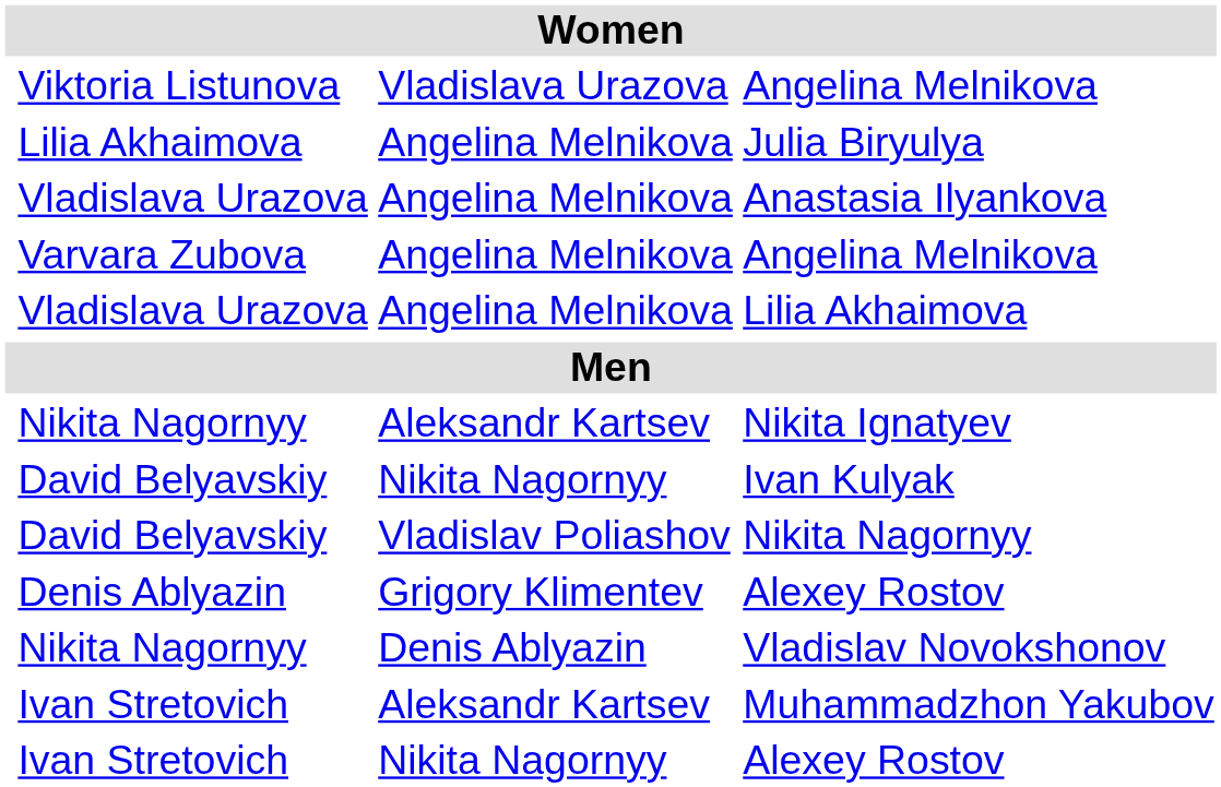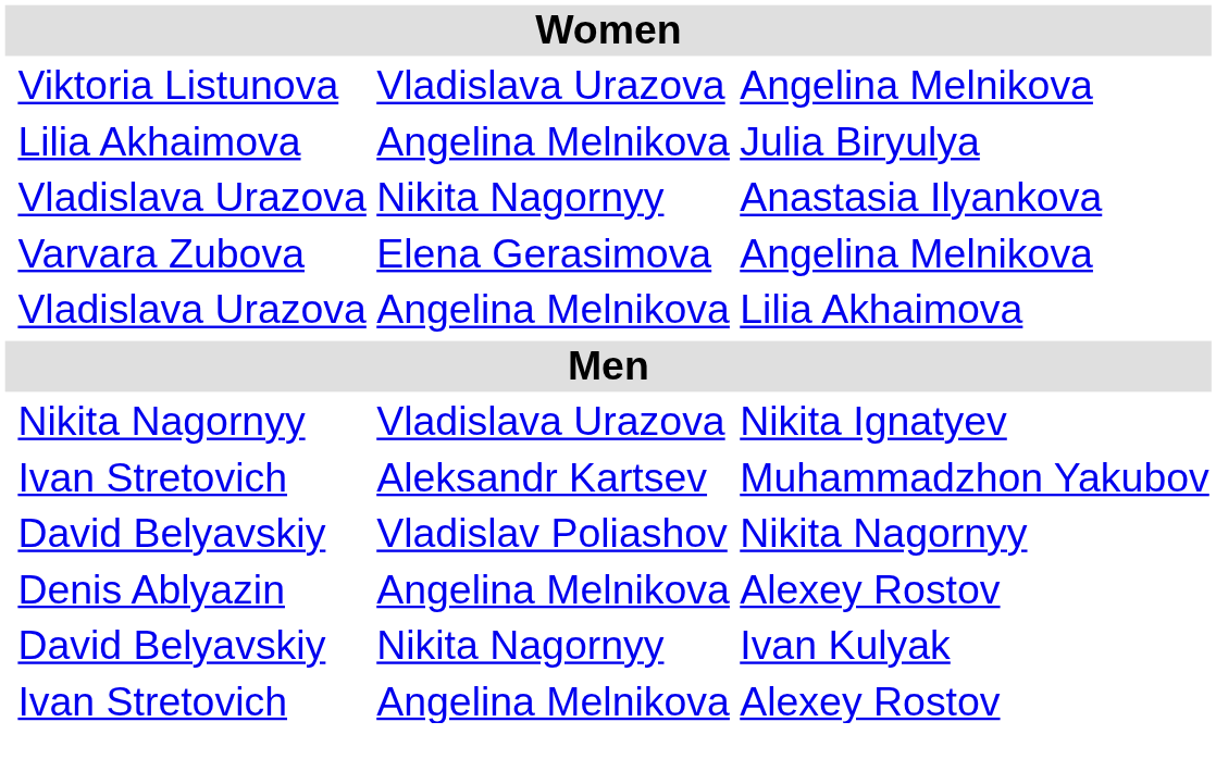Anastasia Ilyankova | column 3: Angelina Melnikova -> Nikita Nagornyy
Varvara Zubova / Angelina Melnikova | column 3: Angelina Melnikova -> Elena Gerasimova
Nikita Ignatyev | column 3: Aleksandr Kartsev -> Vladislava Urazova
rows swapped: Muhammadzhon Yakubov <-> Ivan Kulyak
Denis Ablyazin / Alexey Rostov | column 3: Grigory Klimentev -> Angelina Melnikova
- row: Nikita Nagornyy | Denis Ablyazin | Vladislav Novokshonov
Ivan Stretovich / Alexey Rostov | column 3: Nikita Nagornyy -> Angelina Melnikova
